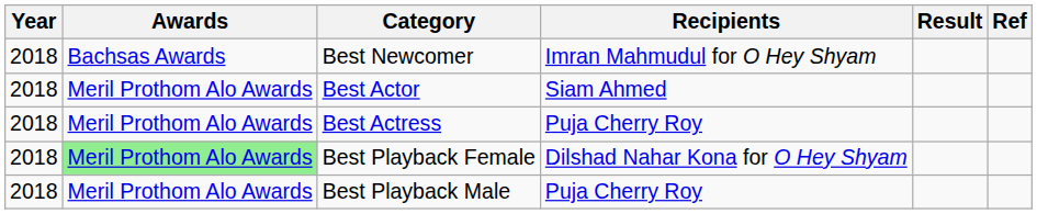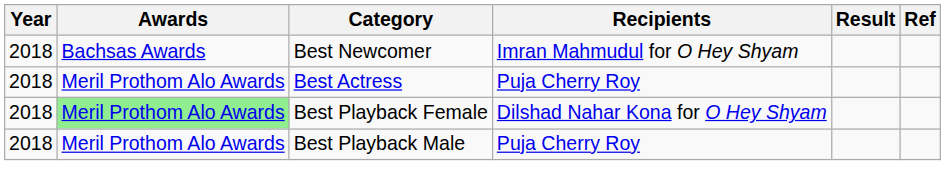- row: 2018 | Meril Prothom Alo Awards | Best Actor | Siam Ahmed
